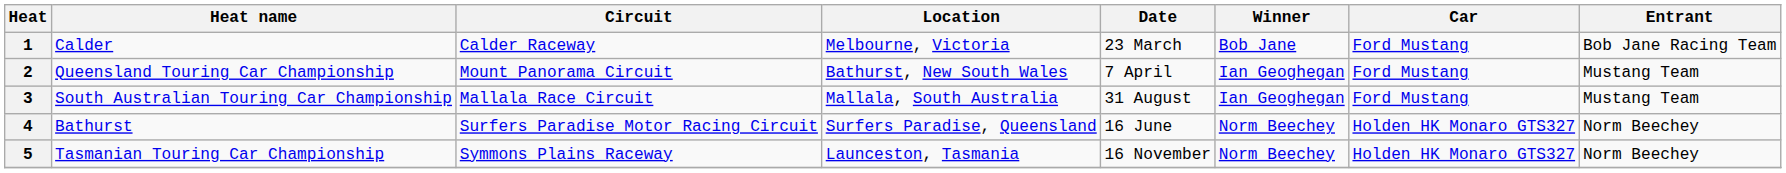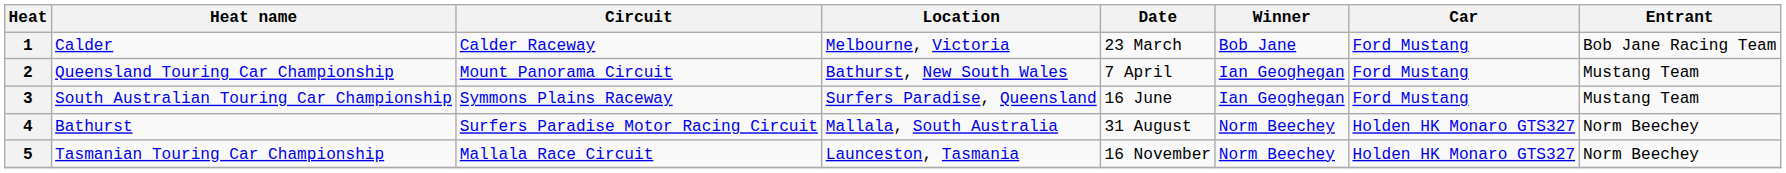3 | Circuit: Mallala Race Circuit -> Symmons Plains Raceway
3 | Location: Mallala, South Australia -> Surfers Paradise, Queensland
3 | Date: 31 August -> 16 June
4 | Location: Surfers Paradise, Queensland -> Mallala, South Australia
4 | Date: 16 June -> 31 August
5 | Circuit: Symmons Plains Raceway -> Mallala Race Circuit
